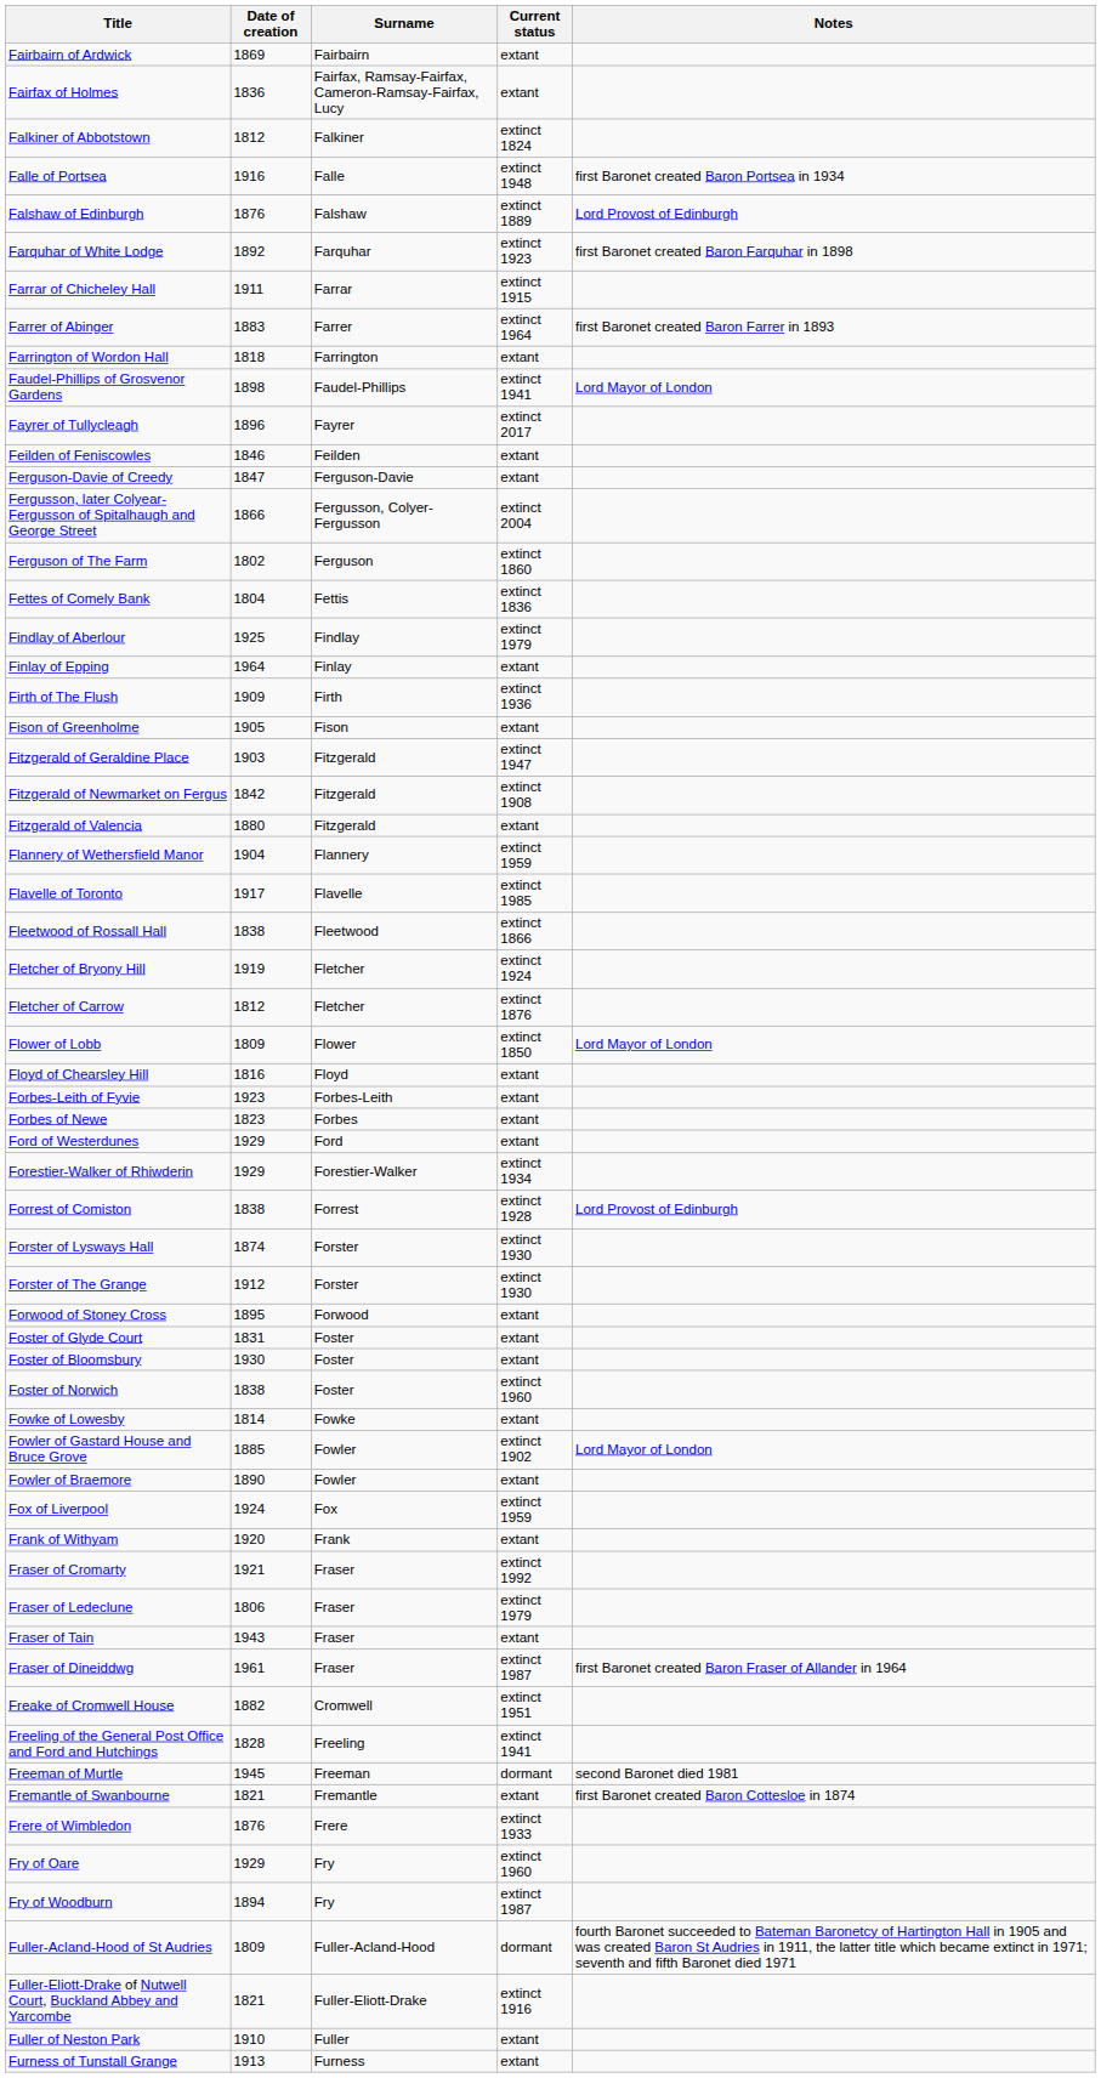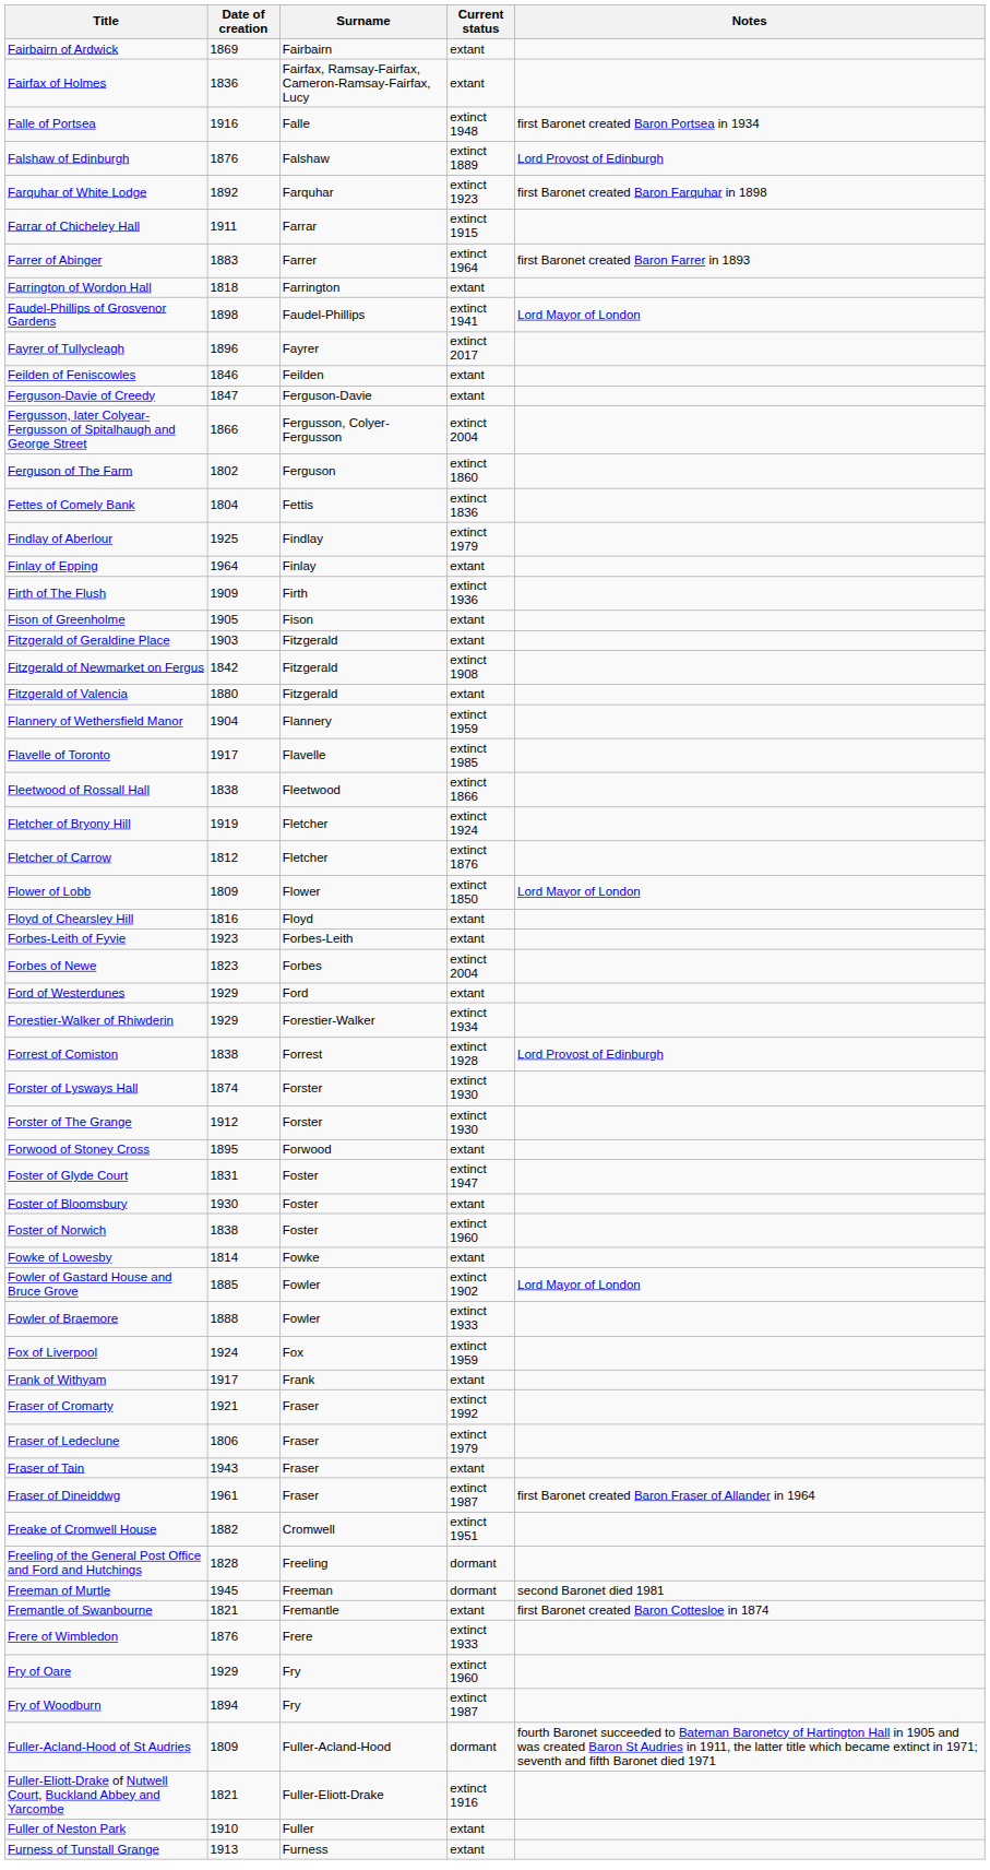- row: Falkiner of Abbotstown | 1812 | Falkiner | extinct 1824
Fitzgerald of Geraldine Place | Current status: extinct 1947 -> extant
Forbes of Newe | Current status: extant -> extinct 2004
Foster of Glyde Court | Current status: extant -> extinct 1947
Fowler of Braemore | Date of creation: 1890 -> 1888
Fowler of Braemore | Current status: extant -> extinct 1933
Frank of Withyam | Date of creation: 1920 -> 1917
Freeling of the General Post Office and Ford and Hutchings | Current status: extinct 1941 -> dormant
